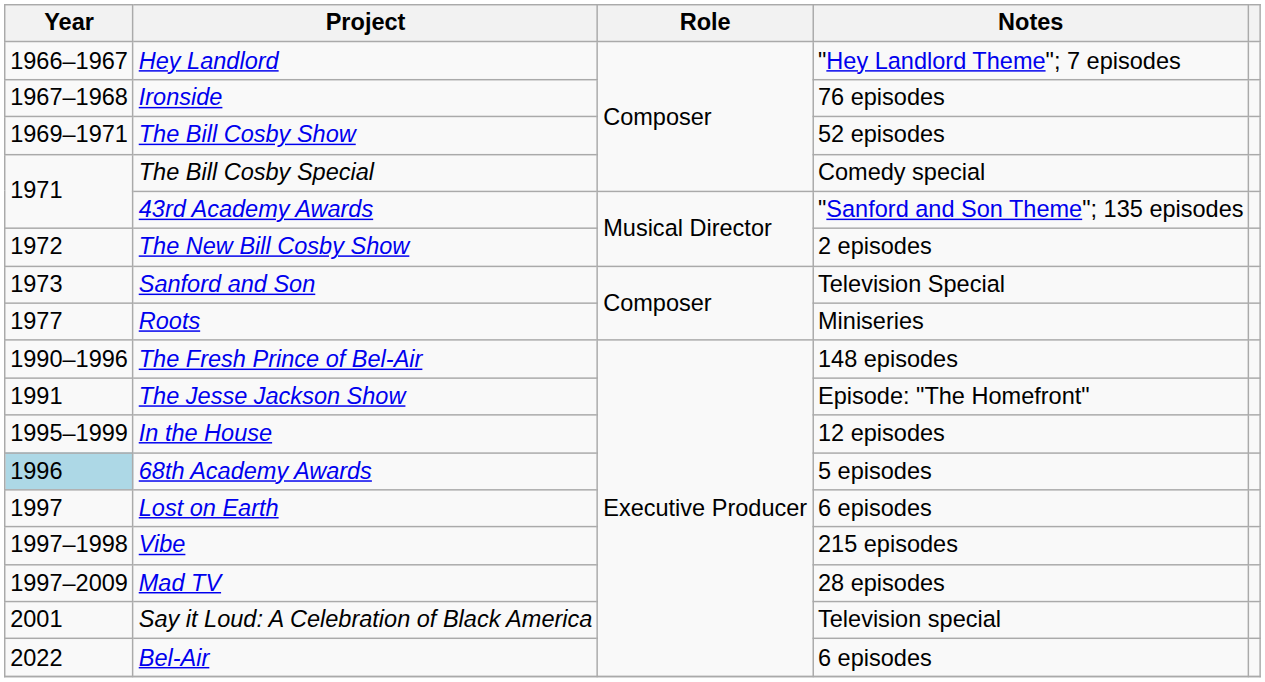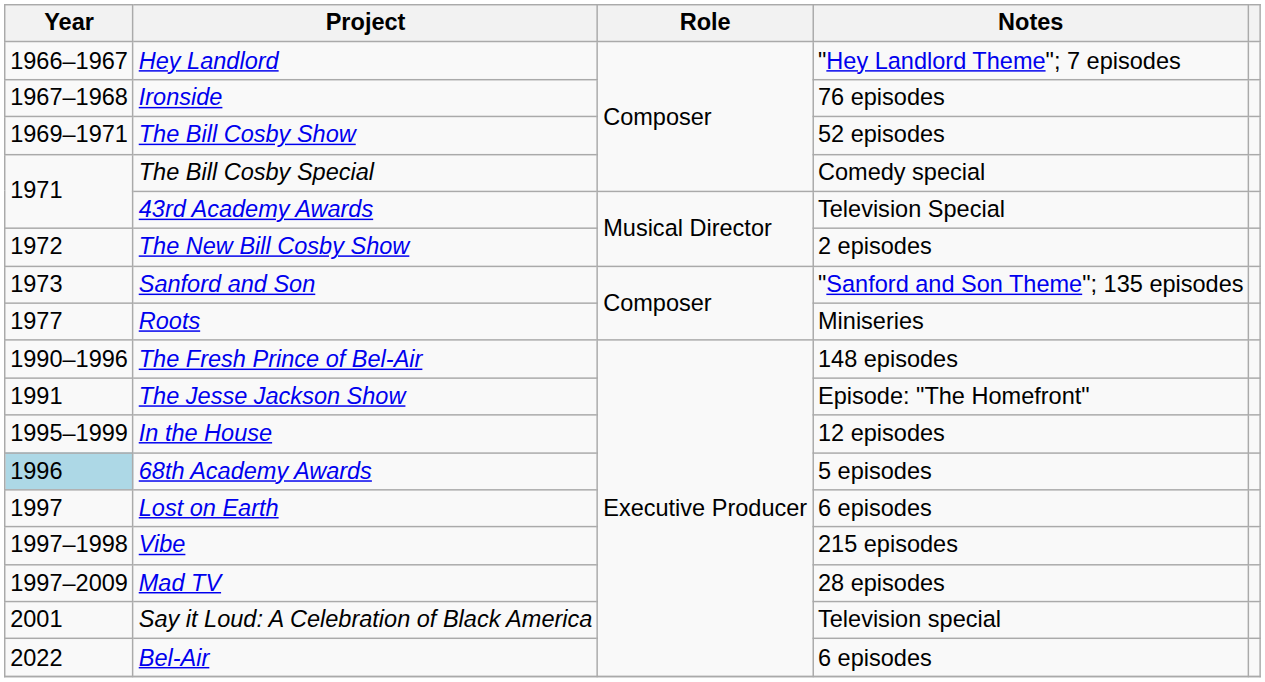43rd Academy Awards | Notes: "Sanford and Son Theme"; 135 episodes -> Television Special
Sanford and Son | Notes: Television Special -> "Sanford and Son Theme"; 135 episodes
